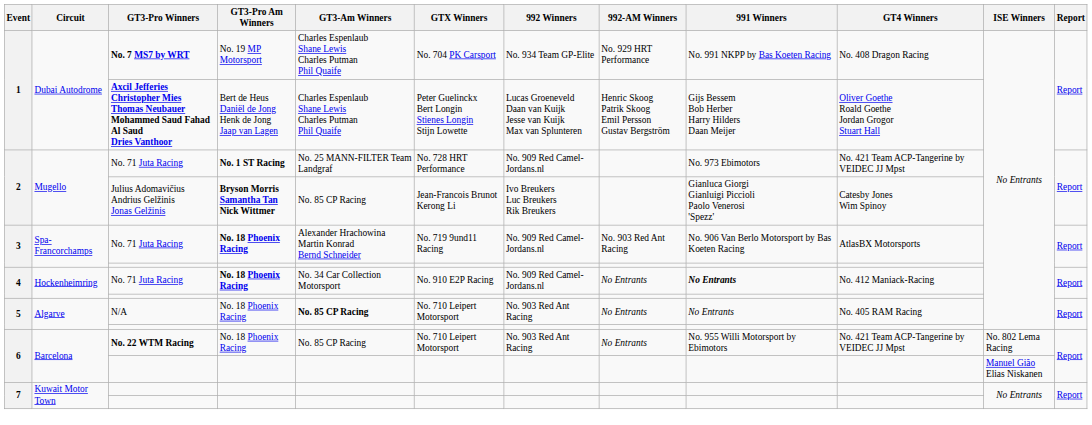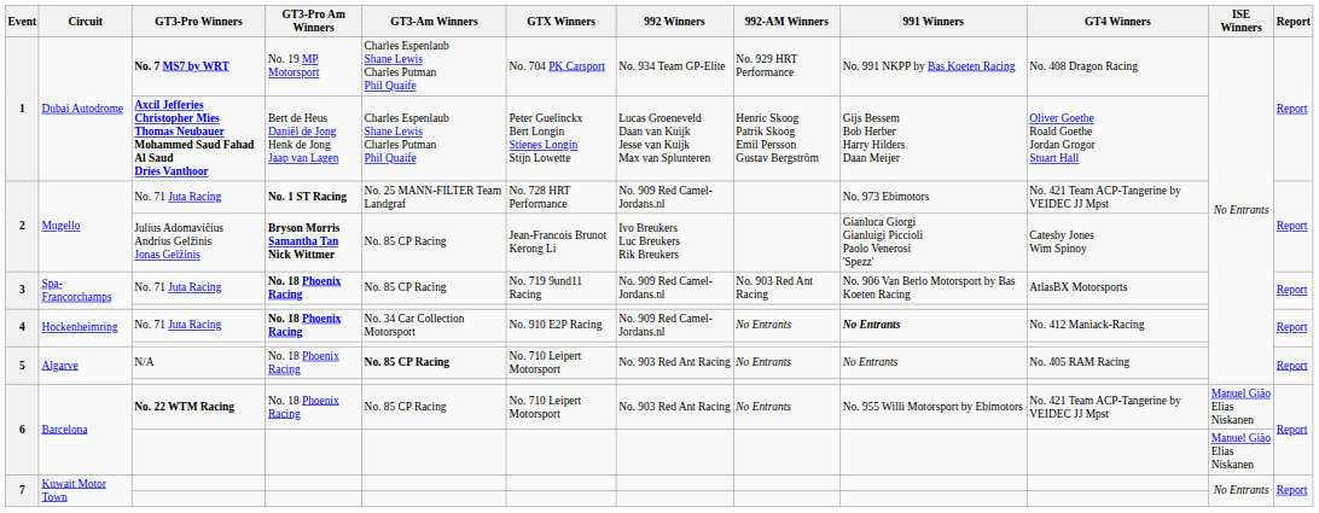3 / No. 71 Juta Racing | GT3-Am Winners: Alexander Hrachowina Martin Konrad Bernd Schneider -> No. 85 CP Racing
6 / No. 22 WTM Racing | ISE Winners: No. 802 Lema Racing -> Manuel Gião Elias Niskanen
